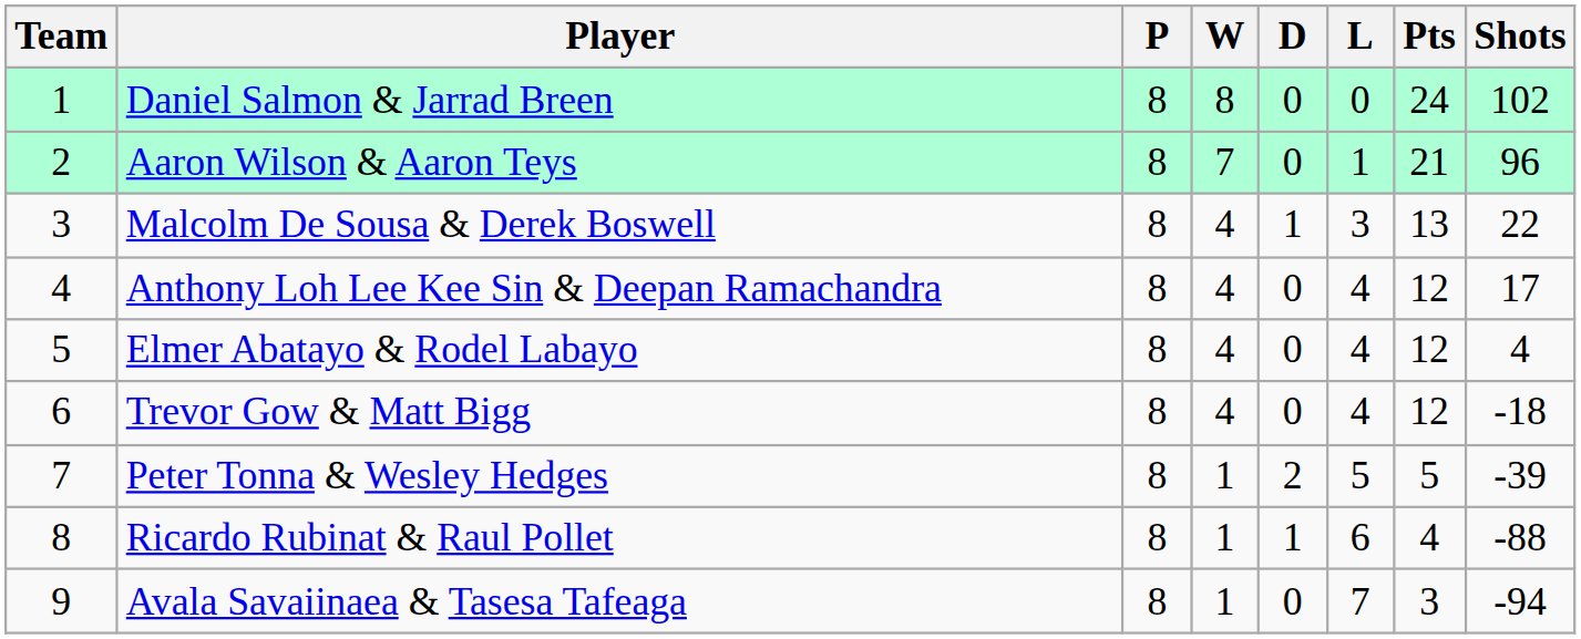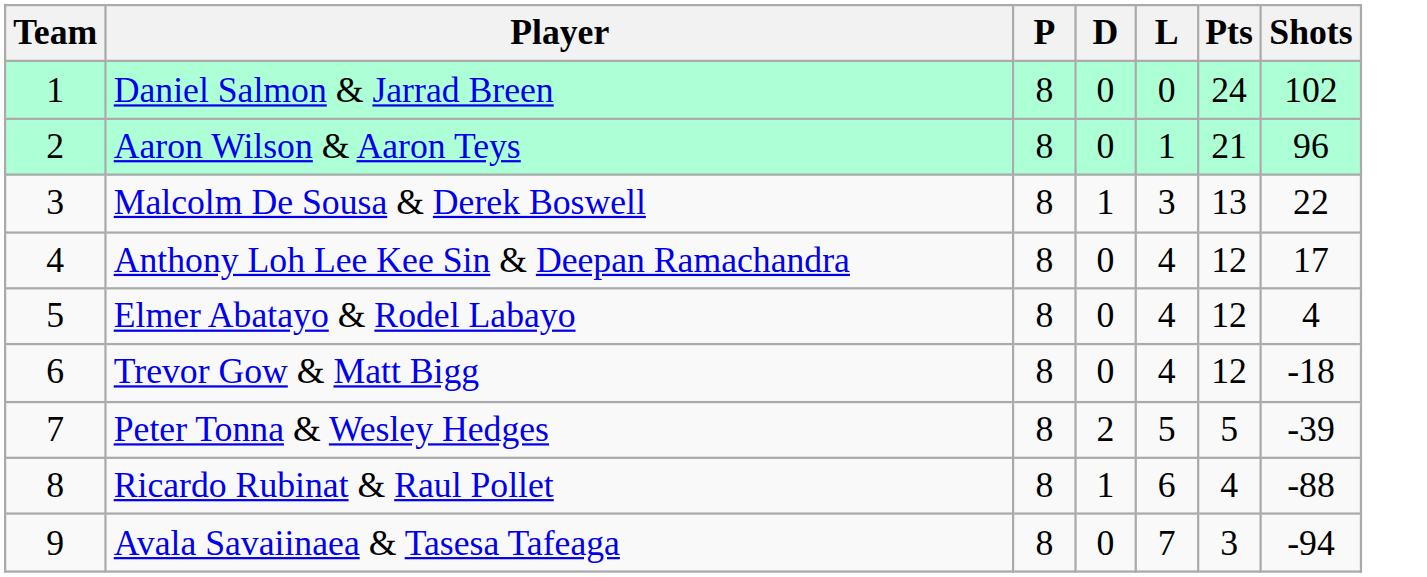- column: W | 8 | 7 | 4 | 4 | 4 | 4 | 1 | 1 | 1
